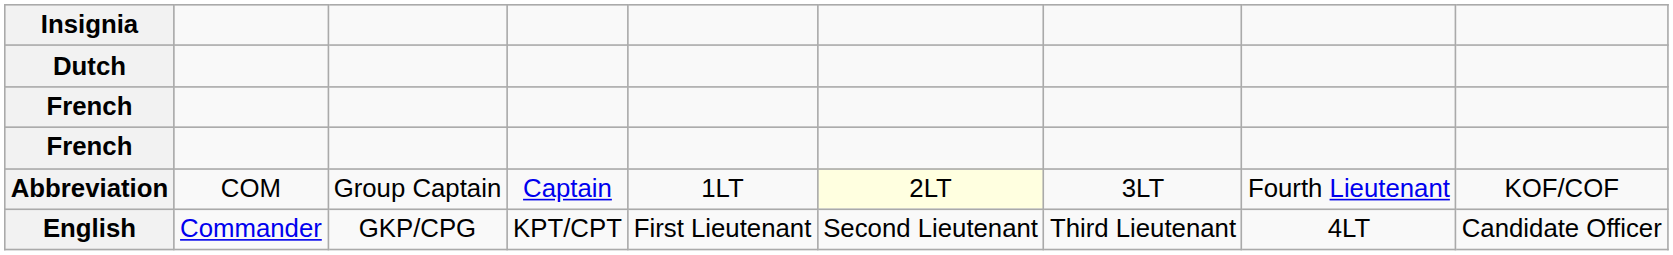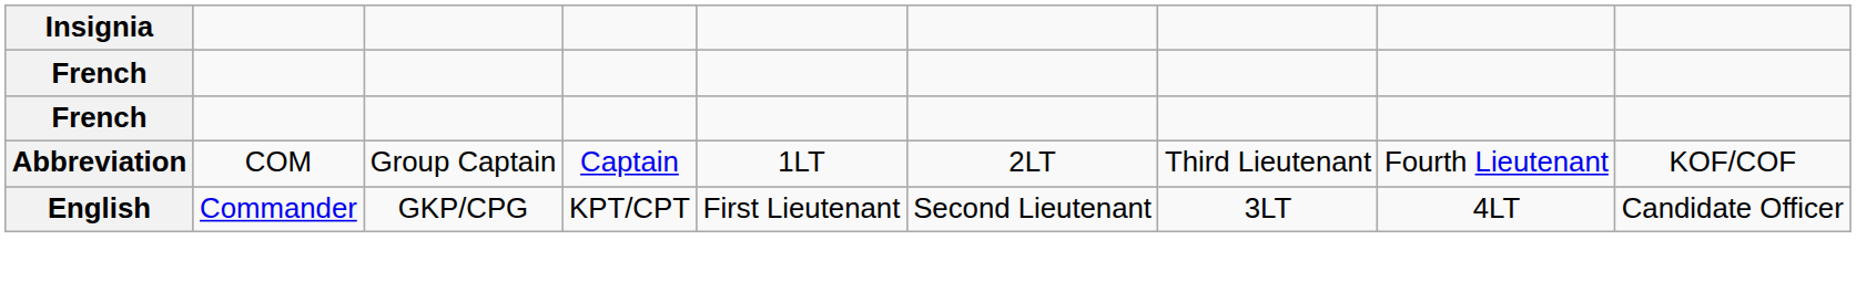- row: Dutch
Abbreviation | column 6: lightyellow background -> no background
Abbreviation | column 7: 3LT -> Third Lieutenant
English | column 7: Third Lieutenant -> 3LT
